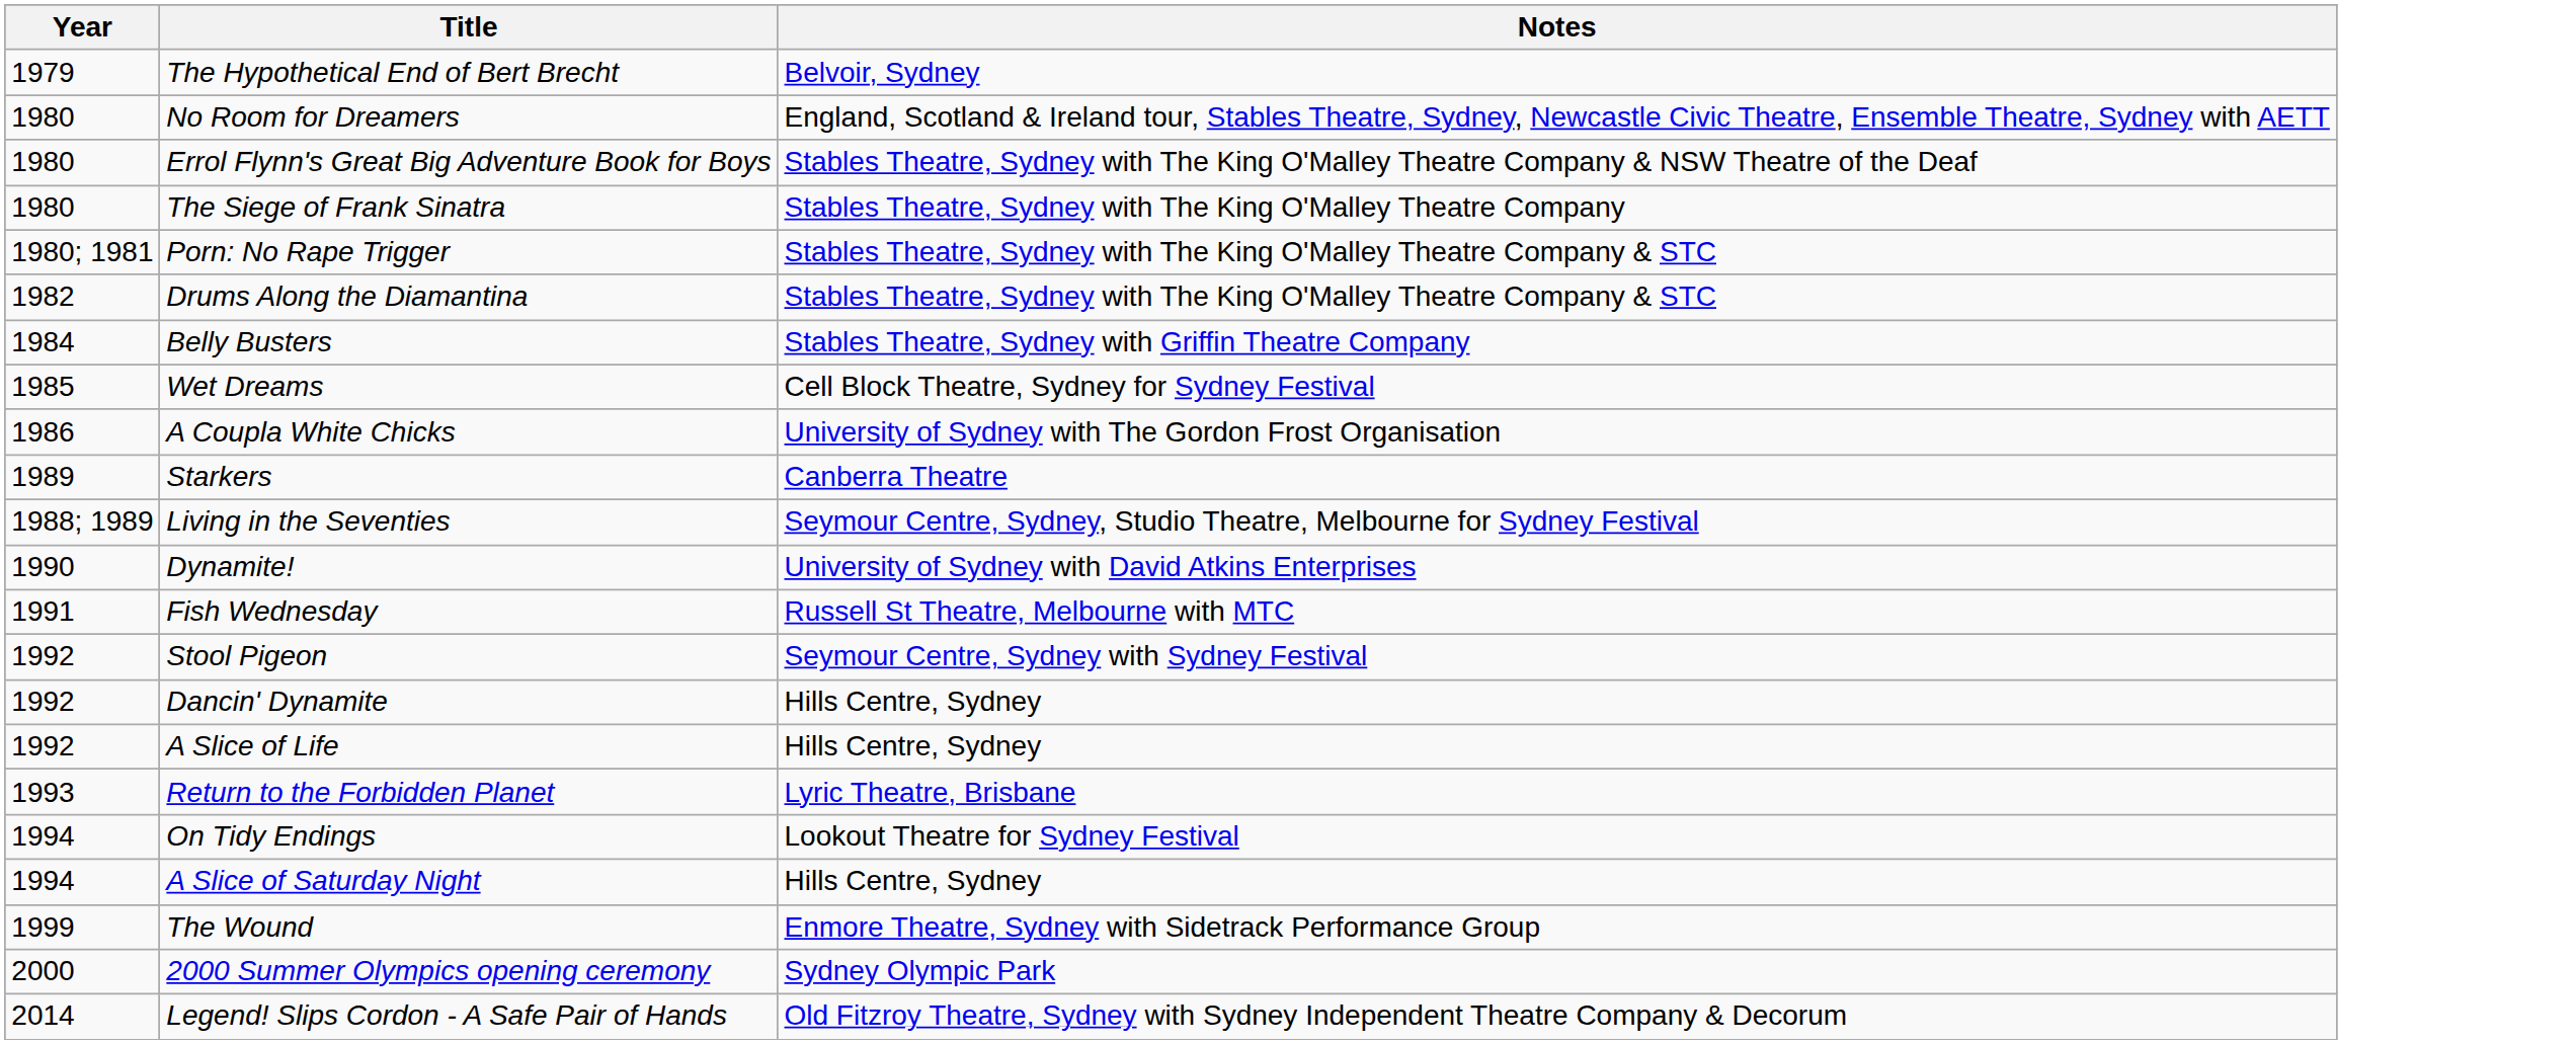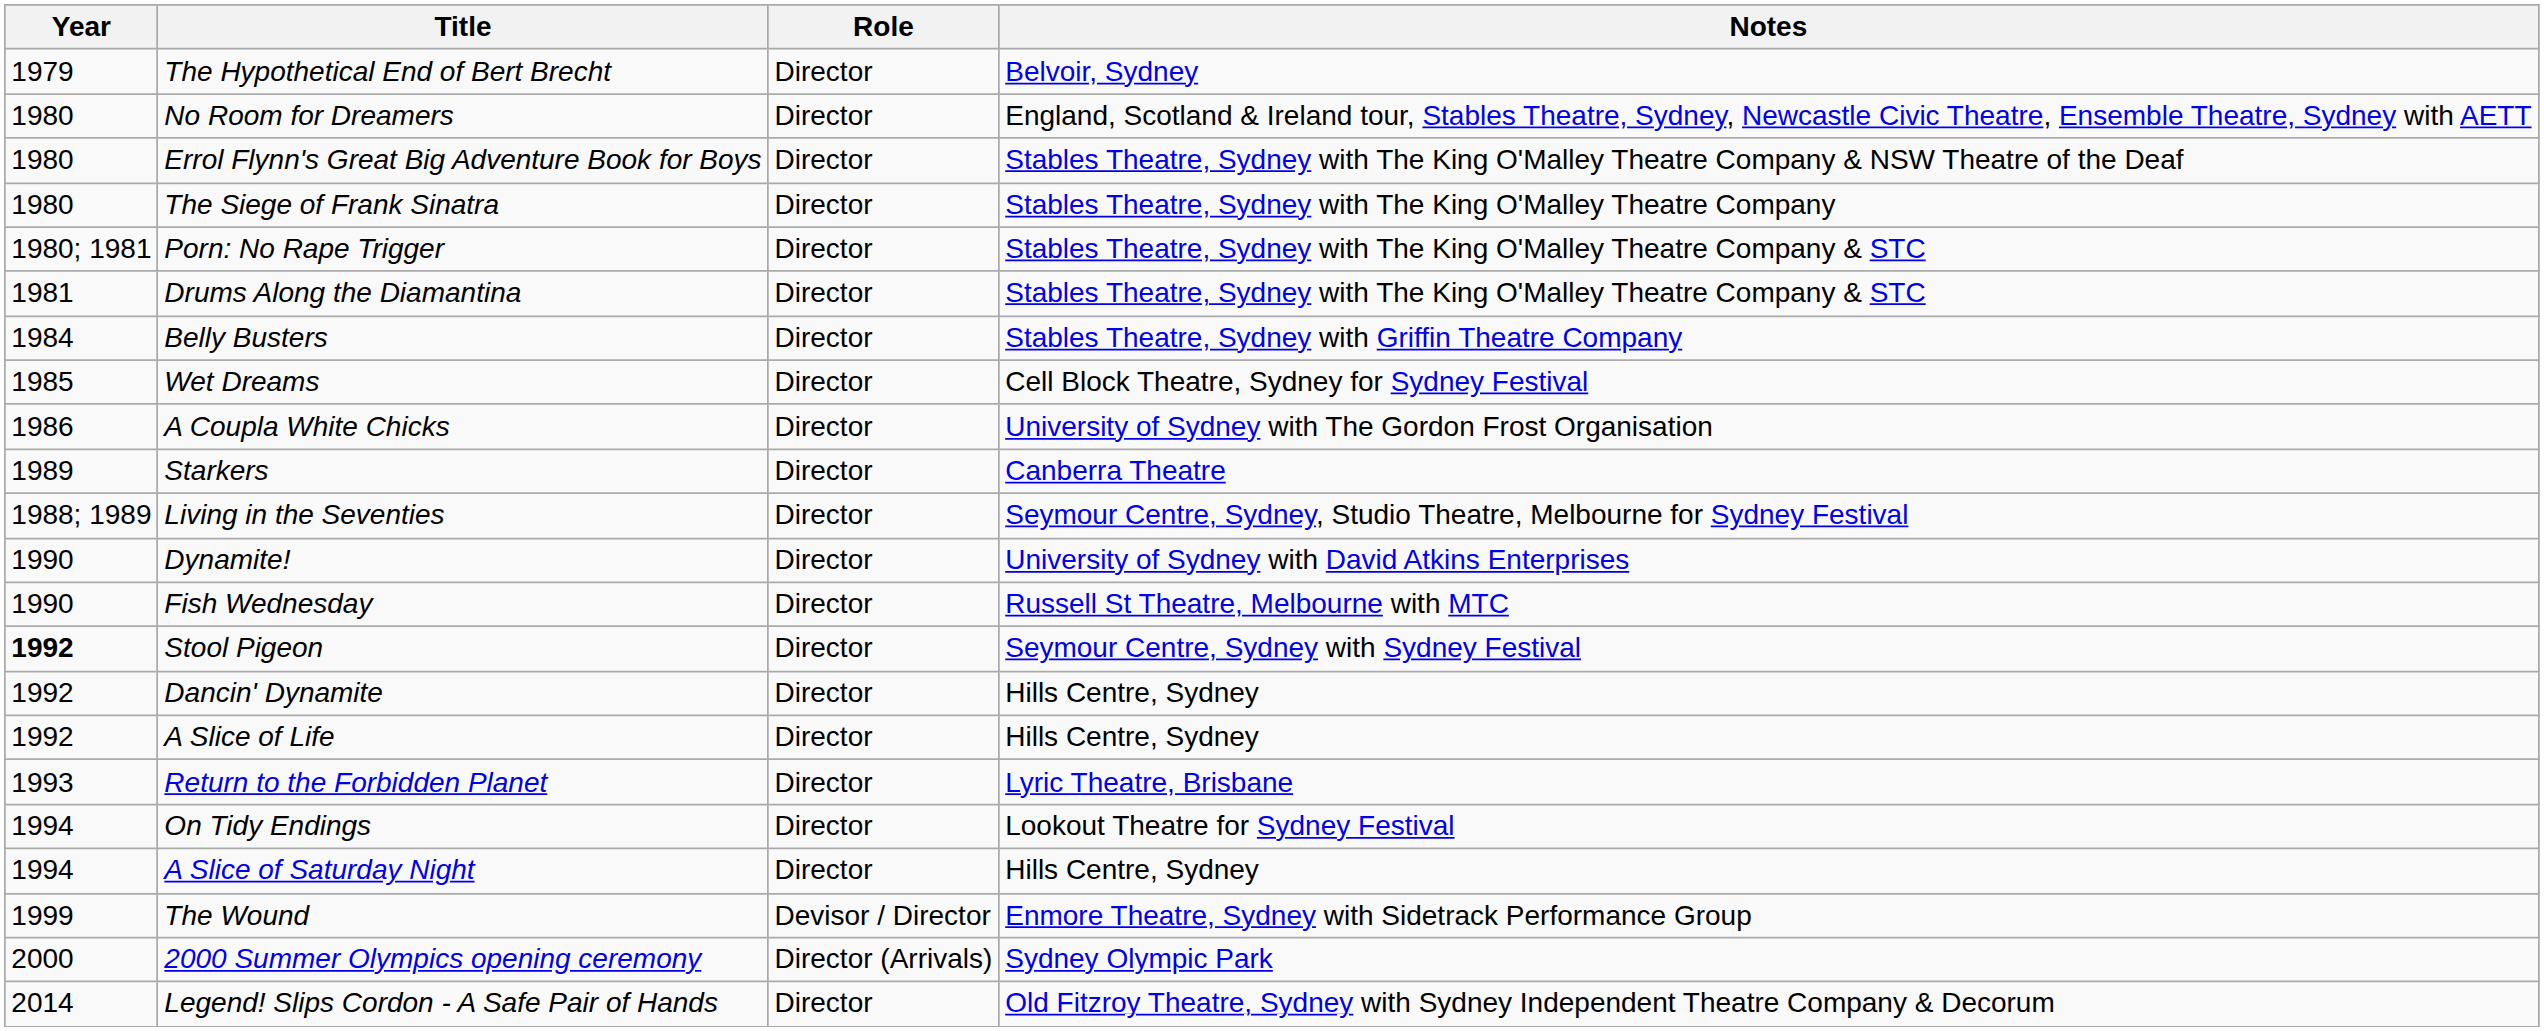+ column: Role | Director | Director | Director | Director | Director | Director | Director | Director | Director | Director | Director | Director | Director | Director | Director | Director | Director | Director | Director | Devisor / Director | Director (Arrivals) | Director
Drums Along the Diamantina | Year: 1982 -> 1981
Fish Wednesday | Year: 1991 -> 1990
Stool Pigeon | Year: normal -> bold
